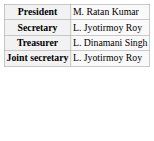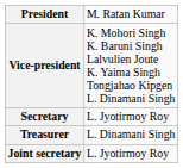+ row: Vice-president | K. Mohori Singh K. Baruni Singh Lalvulien Joute K. Yaima Singh Tongjahao Kipgen L. Dinamani Singh
